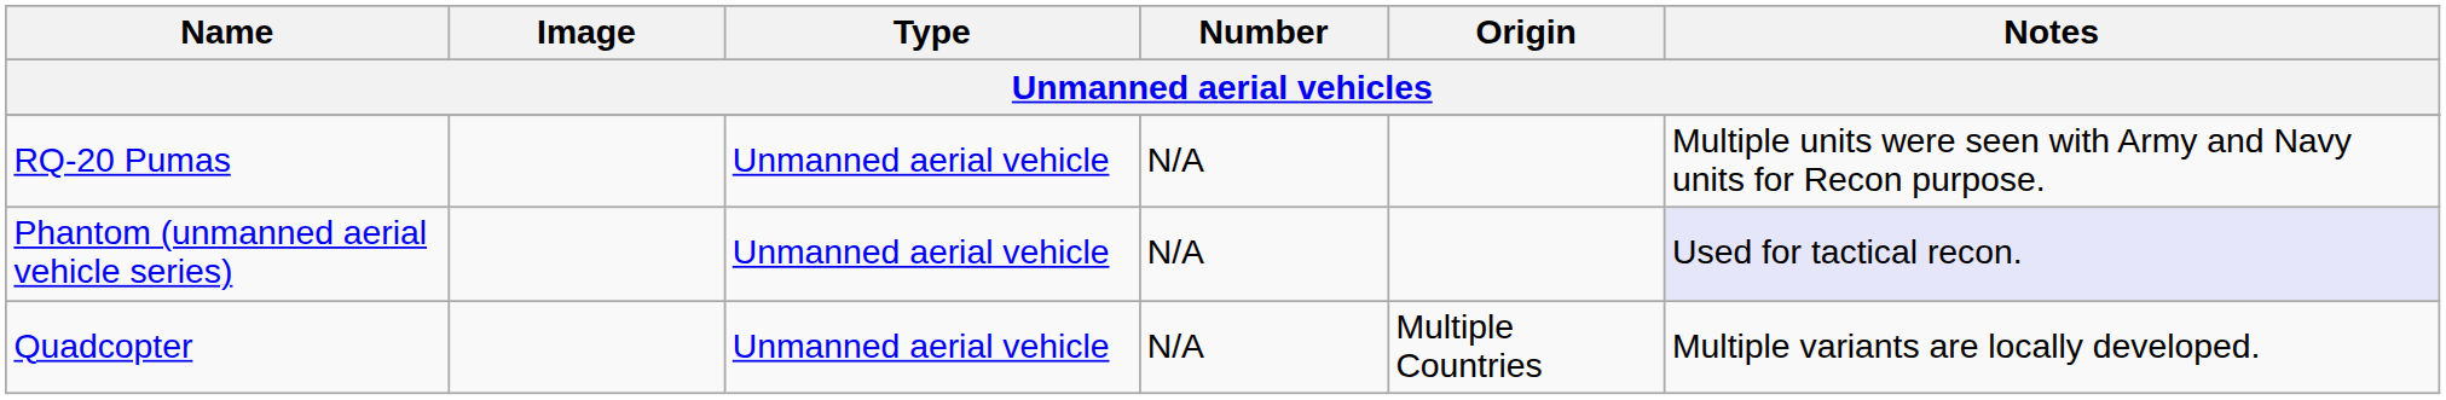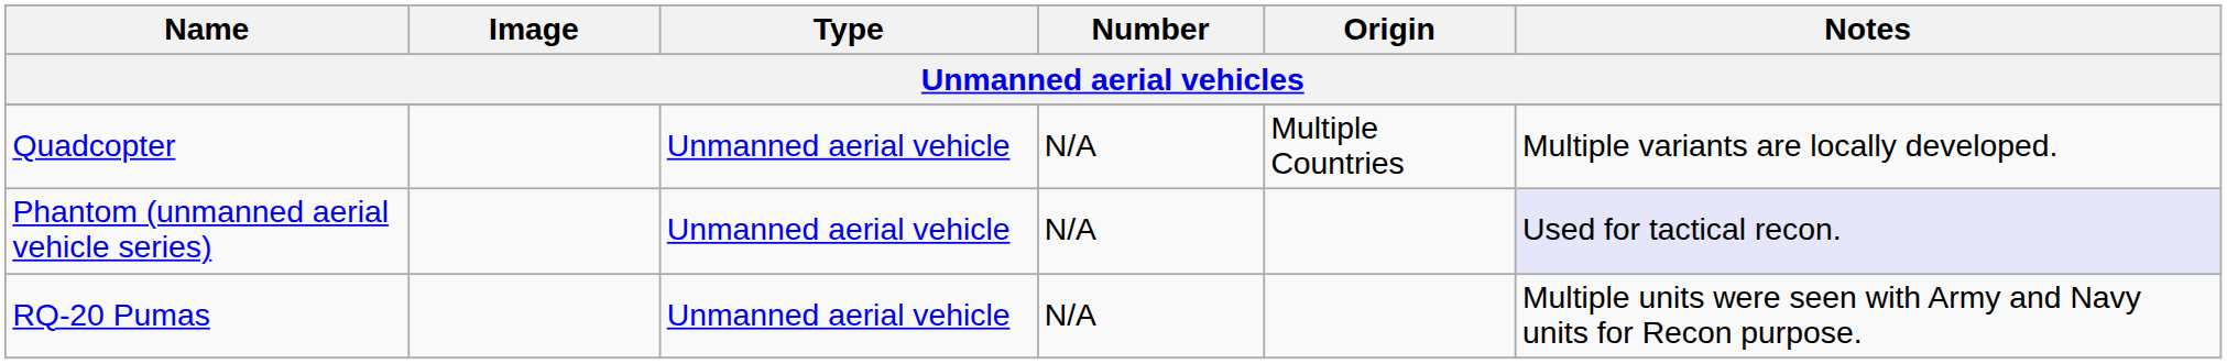rows swapped: RQ-20 Pumas <-> Quadcopter
